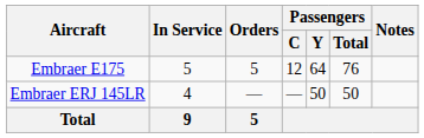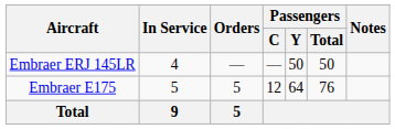rows swapped: Embraer ERJ 145LR <-> Embraer E175
